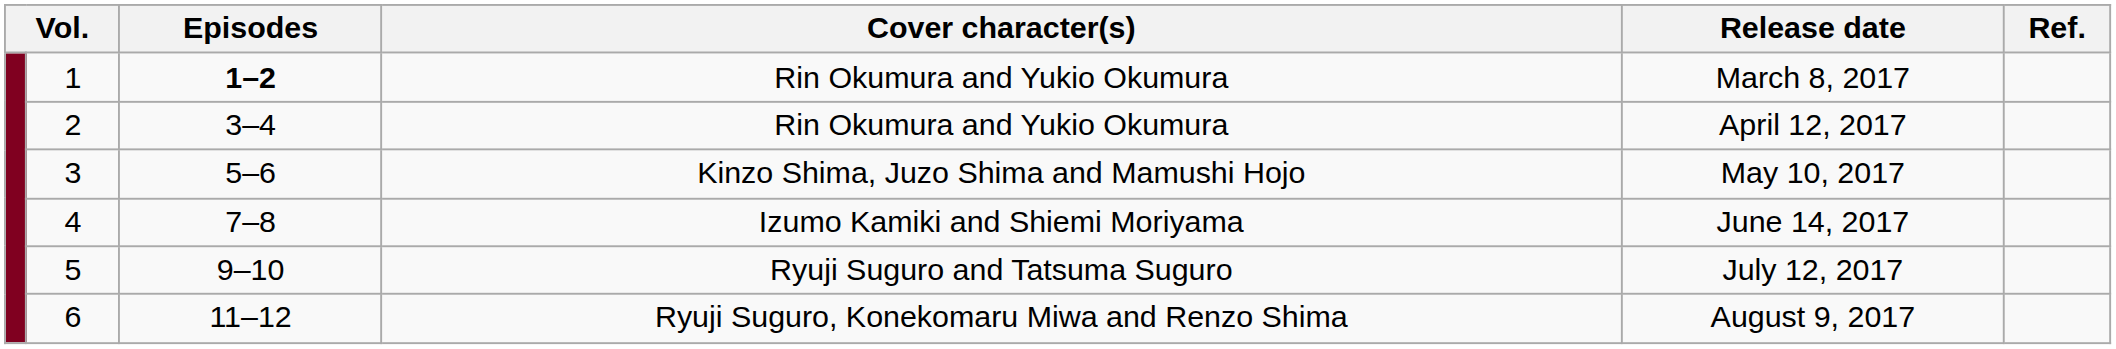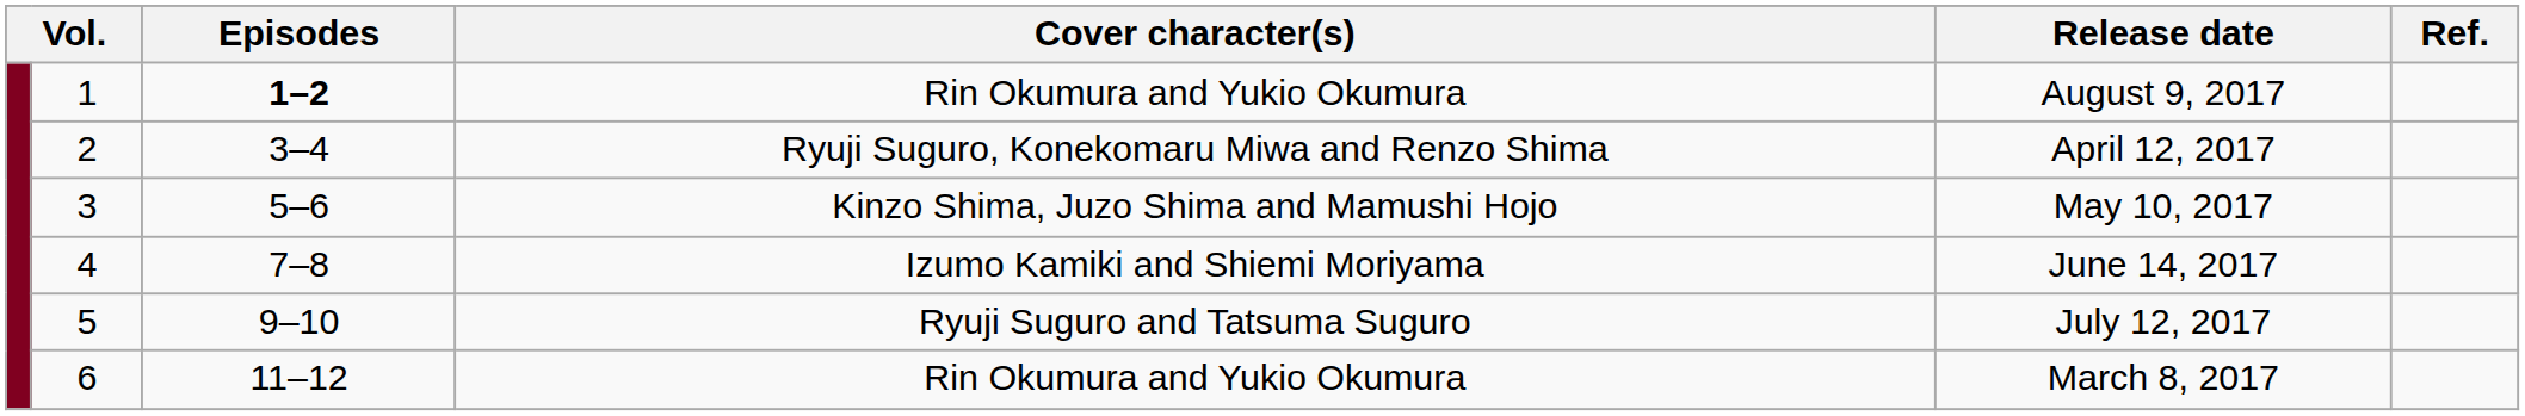1 | Release date: March 8, 2017 -> August 9, 2017
2 | Cover character(s): Rin Okumura and Yukio Okumura -> Ryuji Suguro, Konekomaru Miwa and Renzo Shima
6 | Cover character(s): Ryuji Suguro, Konekomaru Miwa and Renzo Shima -> Rin Okumura and Yukio Okumura
6 | Release date: August 9, 2017 -> March 8, 2017
